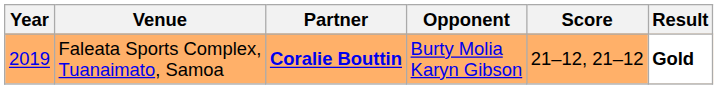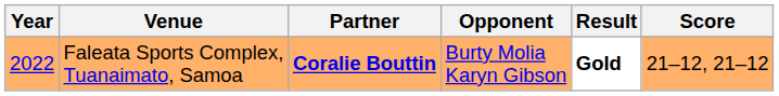columns swapped: Score <-> Result
Faleata Sports Complex, Tuanaimato, Samoa | Year: 2019 -> 2022
